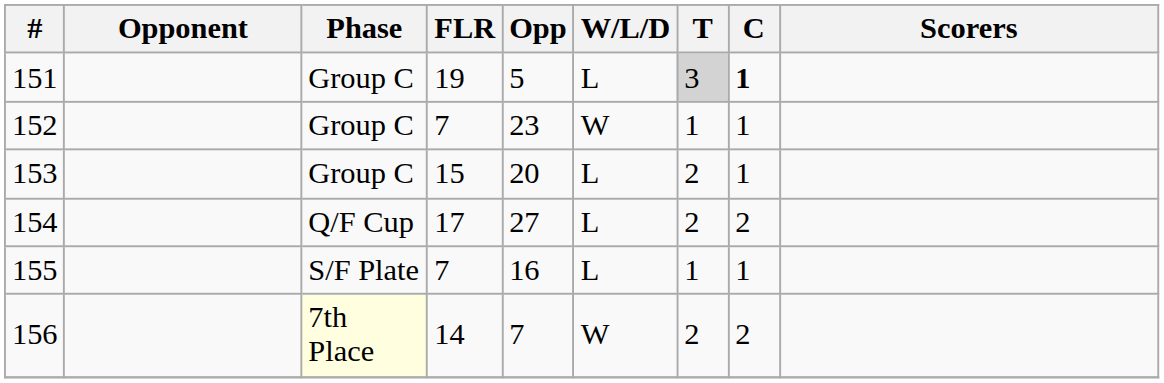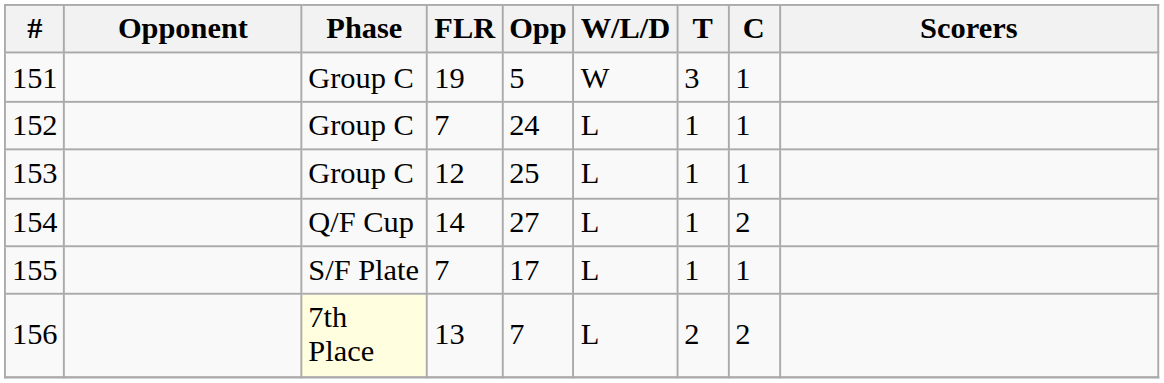151 | W/L/D: L -> W
151 | T: lightgrey background -> no background
151 | C: bold -> normal
152 | Opp: 23 -> 24
152 | W/L/D: W -> L
153 | FLR: 15 -> 12
153 | Opp: 20 -> 25
153 | T: 2 -> 1
154 | FLR: 17 -> 14
154 | T: 2 -> 1
155 | Opp: 16 -> 17
156 | FLR: 14 -> 13
156 | W/L/D: W -> L
